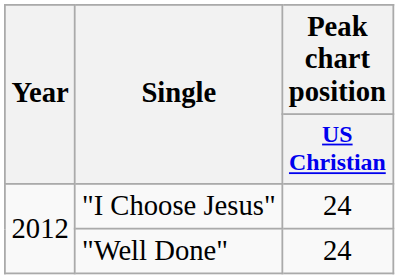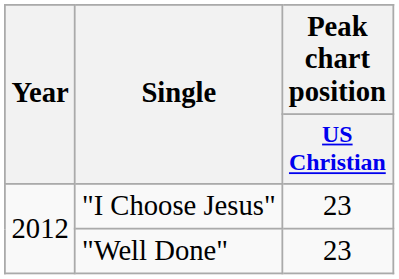"I Choose Jesus" | Peak chart position / US Christian: 24 -> 23
"Well Done" | Peak chart position / US Christian: 24 -> 23
